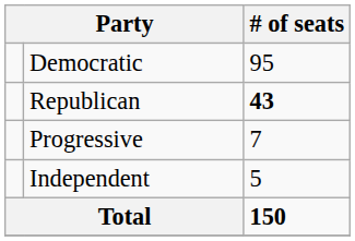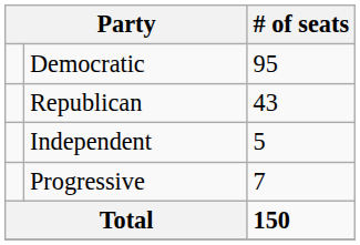Republican | # of seats: bold -> normal
rows swapped: Progressive <-> Independent
